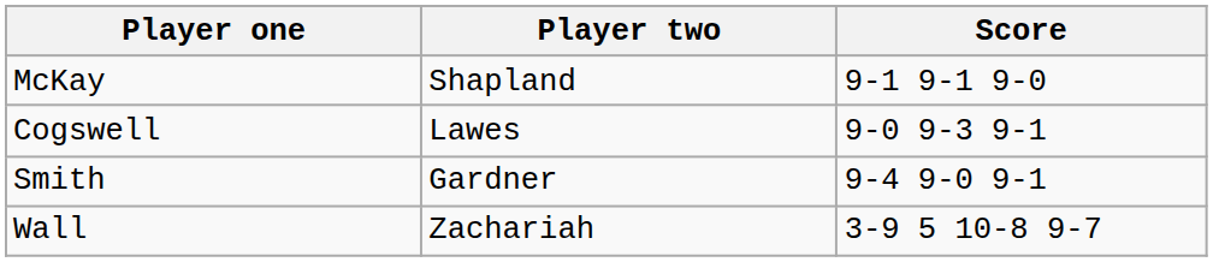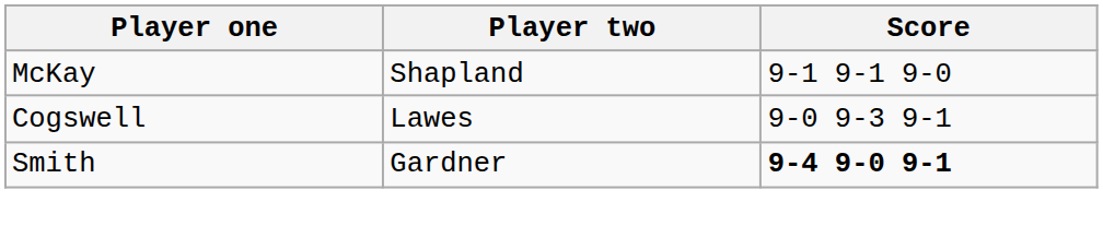Smith | Score: normal -> bold
- row: Wall | Zachariah | 3-9 5 10-8 9-7
